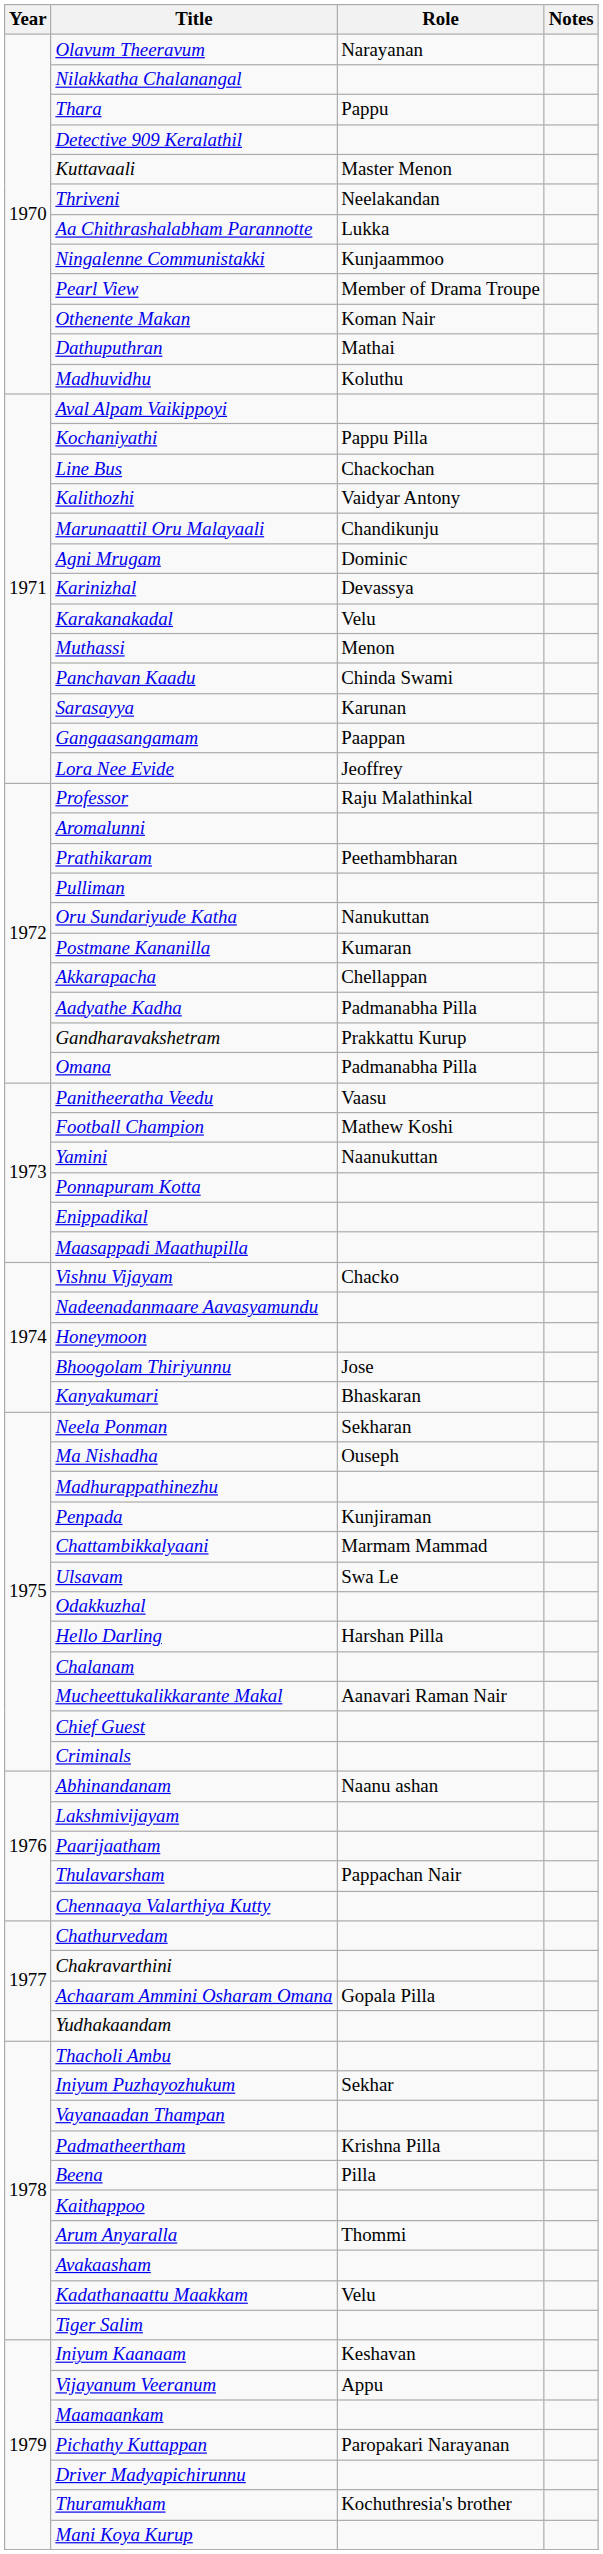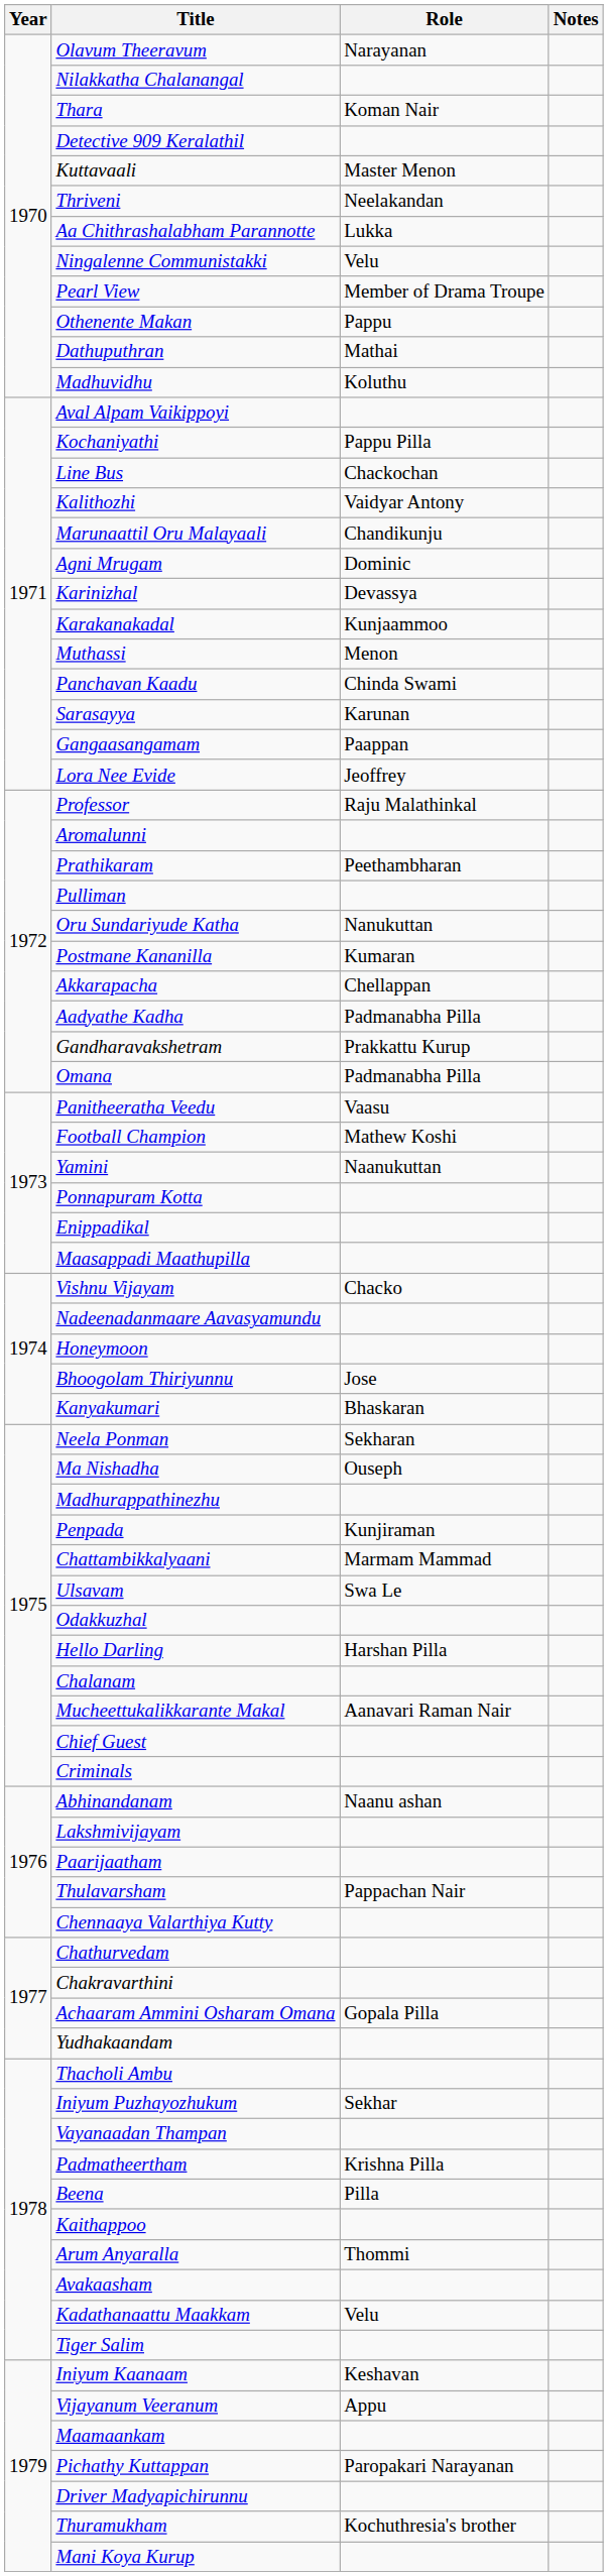Thara | Role: Pappu -> Koman Nair
Ningalenne Communistakki | Role: Kunjaammoo -> Velu
Othenente Makan | Role: Koman Nair -> Pappu
Karakanakadal | Role: Velu -> Kunjaammoo
